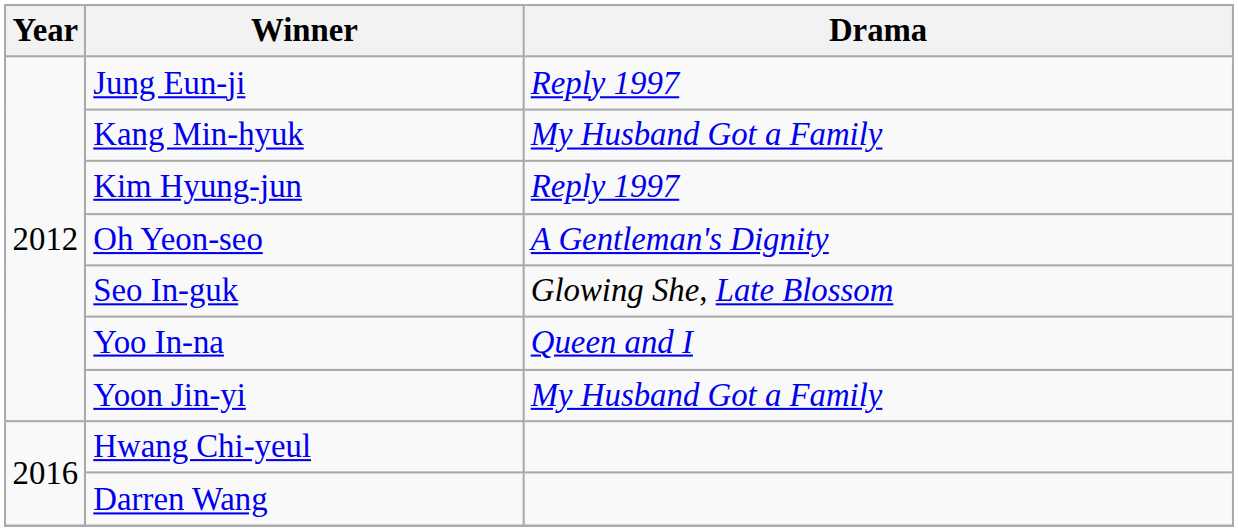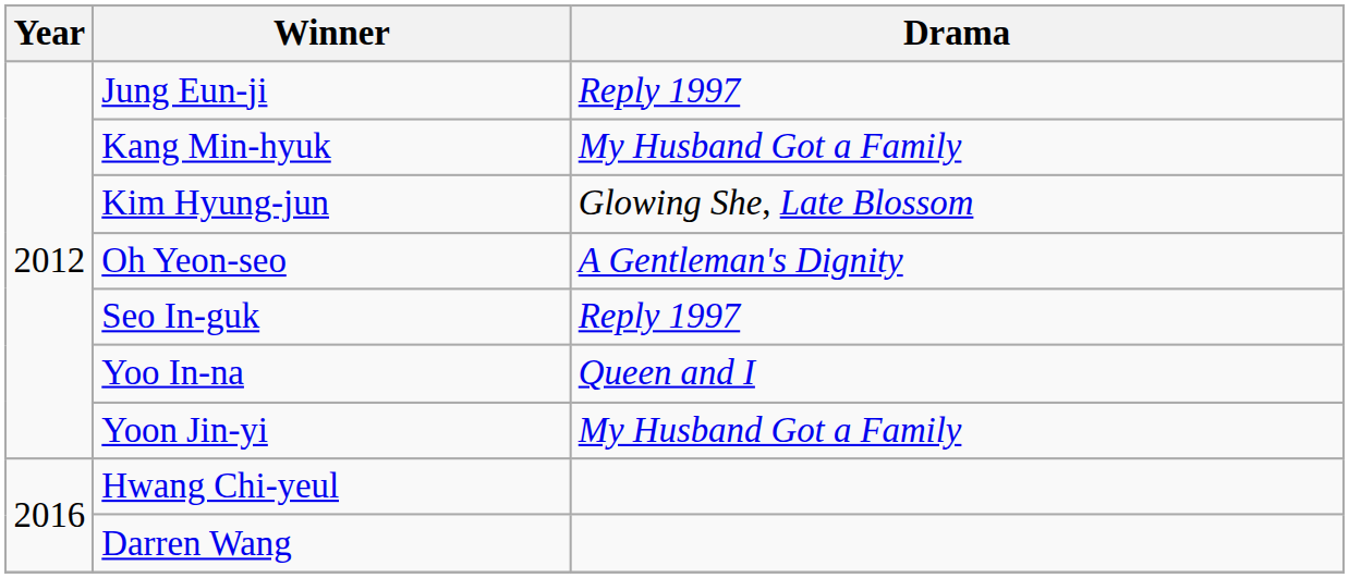Kim Hyung-jun | Drama: Reply 1997 -> Glowing She, Late Blossom
Seo In-guk | Drama: Glowing She, Late Blossom -> Reply 1997
